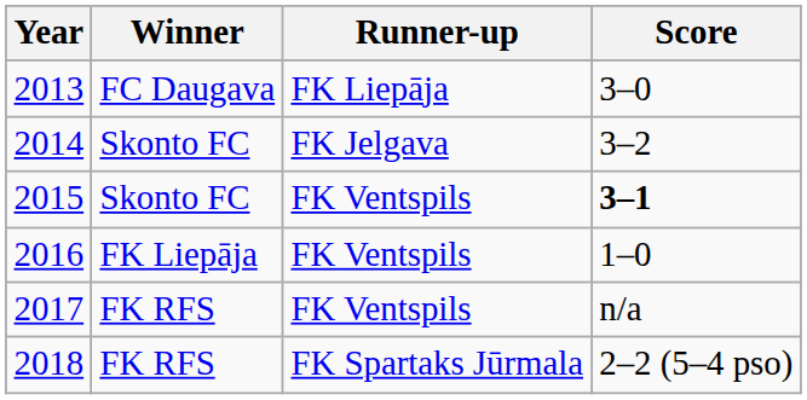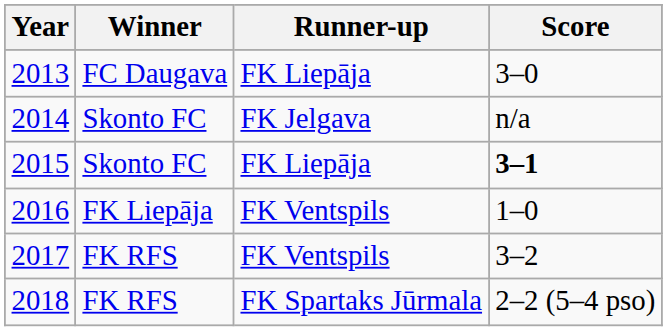2014 | Score: 3–2 -> n/a
2015 | Runner-up: FK Ventspils -> FK Liepāja
2017 | Score: n/a -> 3–2
